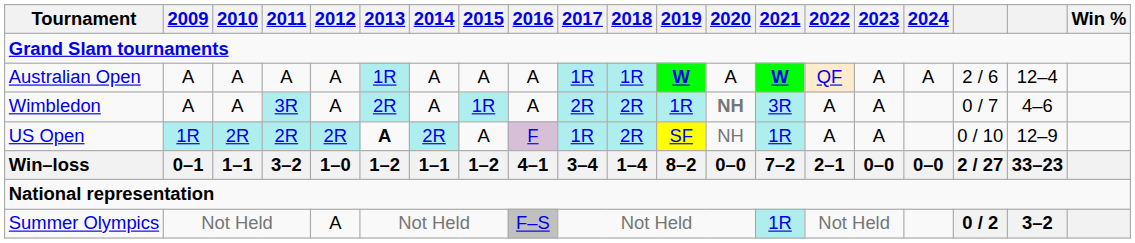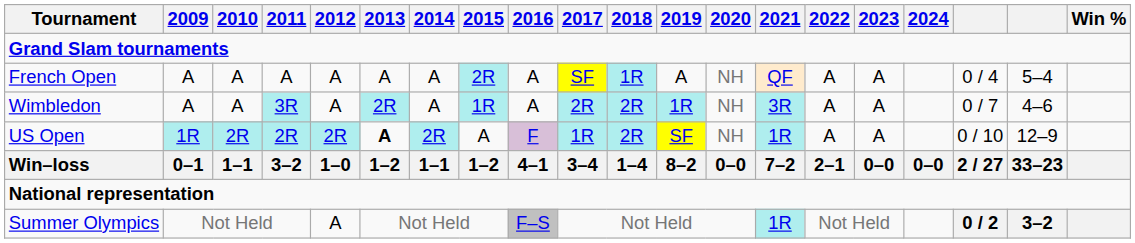- row: Australian Open | A | A | A | A | 1R | A | A | A | 1R | 1R | W | A | W | QF | A | A | 2 / 6 | 12–4
+ row: French Open | A | A | A | A | A | A | 2R | A | SF | 1R | A | NH | QF | A | A | 0 / 4 | 5–4
Wimbledon | 2020: bold -> normal
